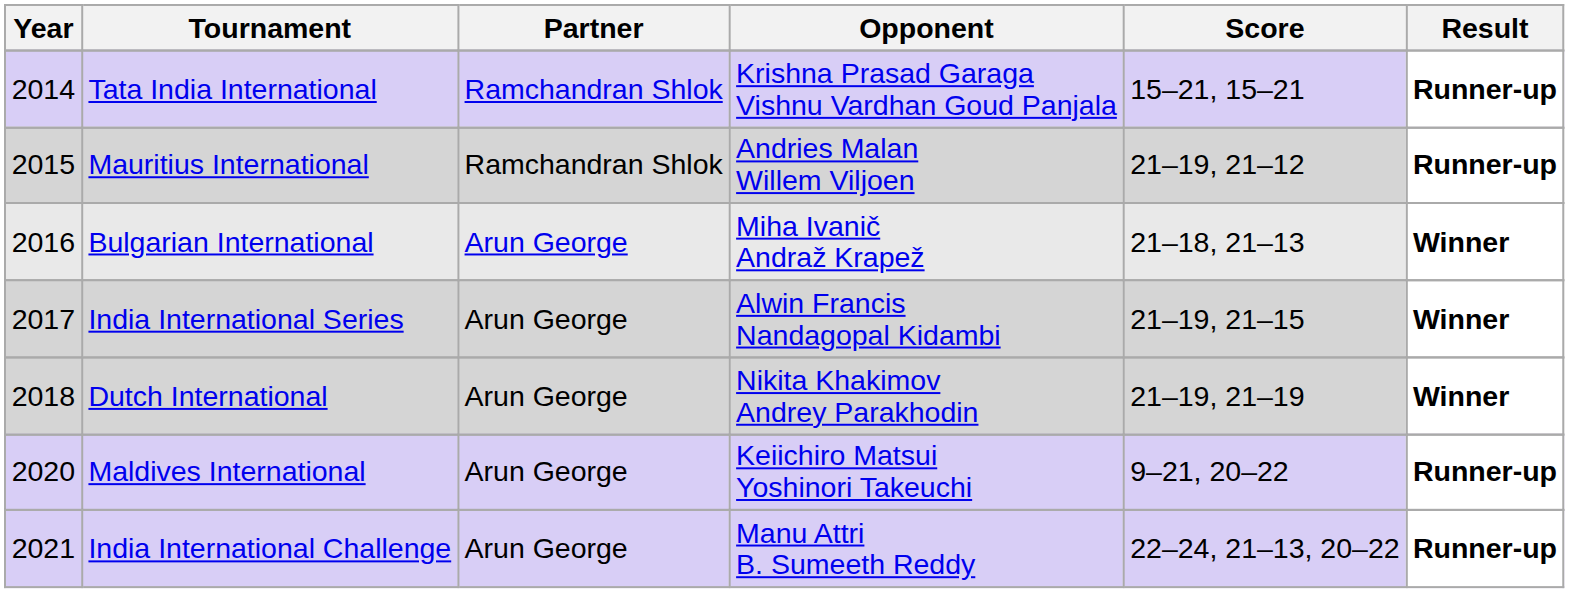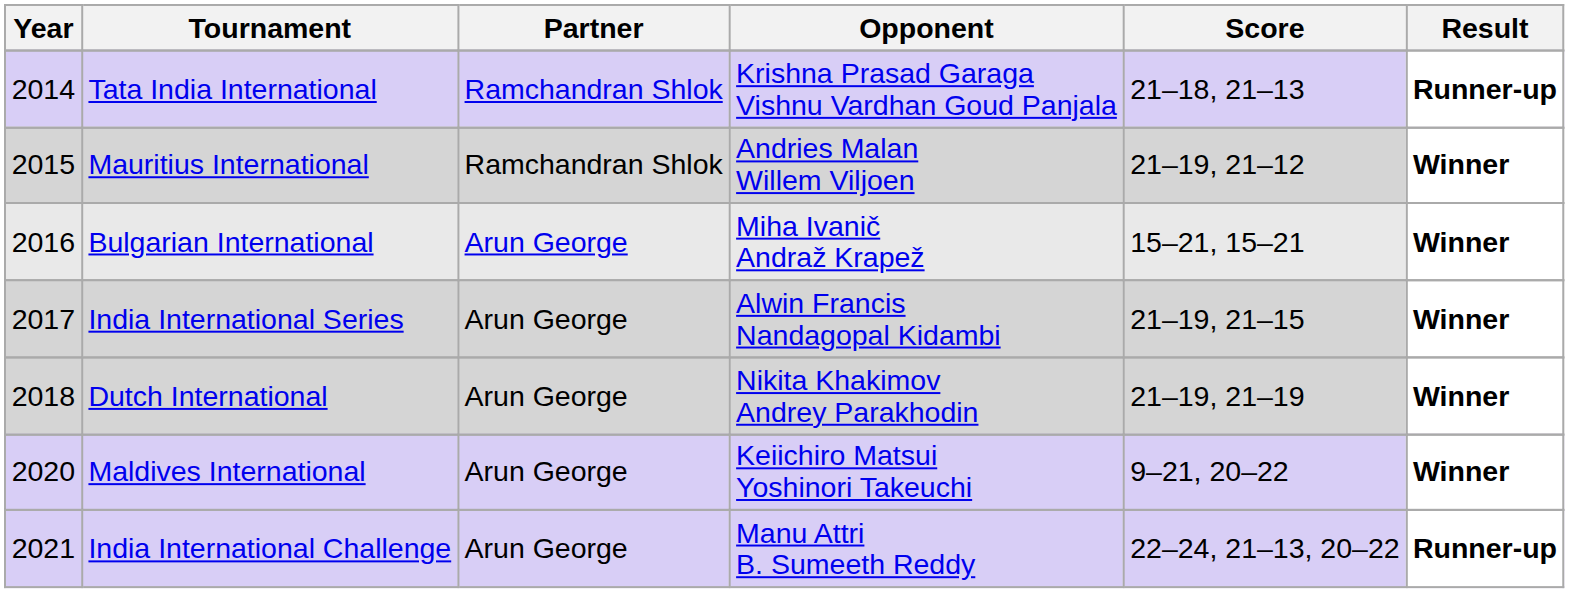Tata India International | Score: 15–21, 15–21 -> 21–18, 21–13
Mauritius International | Result: Runner-up -> Winner
Bulgarian International | Score: 21–18, 21–13 -> 15–21, 15–21
Maldives International | Result: Runner-up -> Winner
